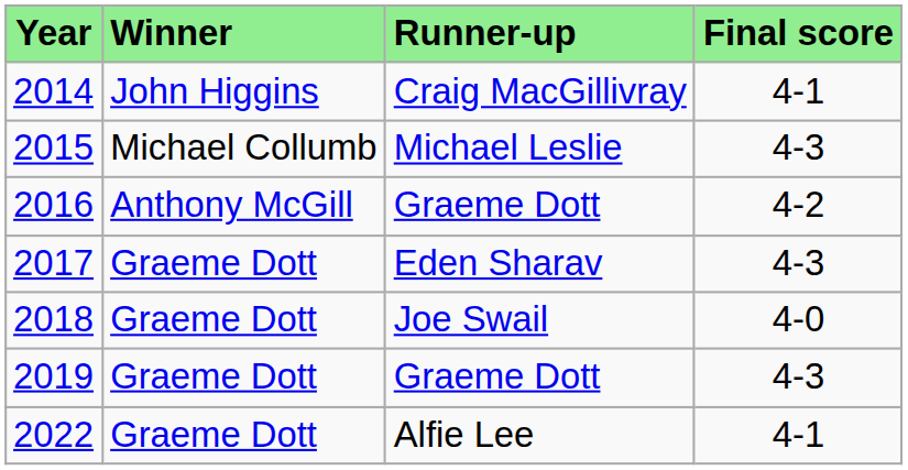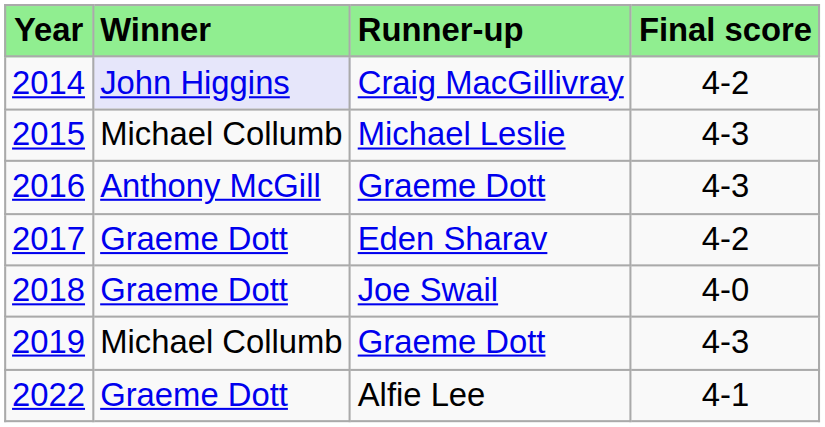2014 | Winner: no background -> lavender background
2014 | Final score: 4-1 -> 4-2
2016 | Final score: 4-2 -> 4-3
2017 | Final score: 4-3 -> 4-2
2019 | Winner: Graeme Dott -> Michael Collumb
